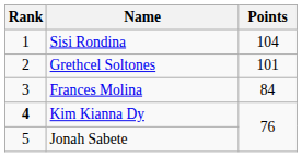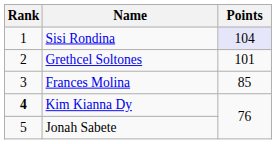Sisi Rondina | Points: no background -> lavender background
Frances Molina | Points: 84 -> 85
